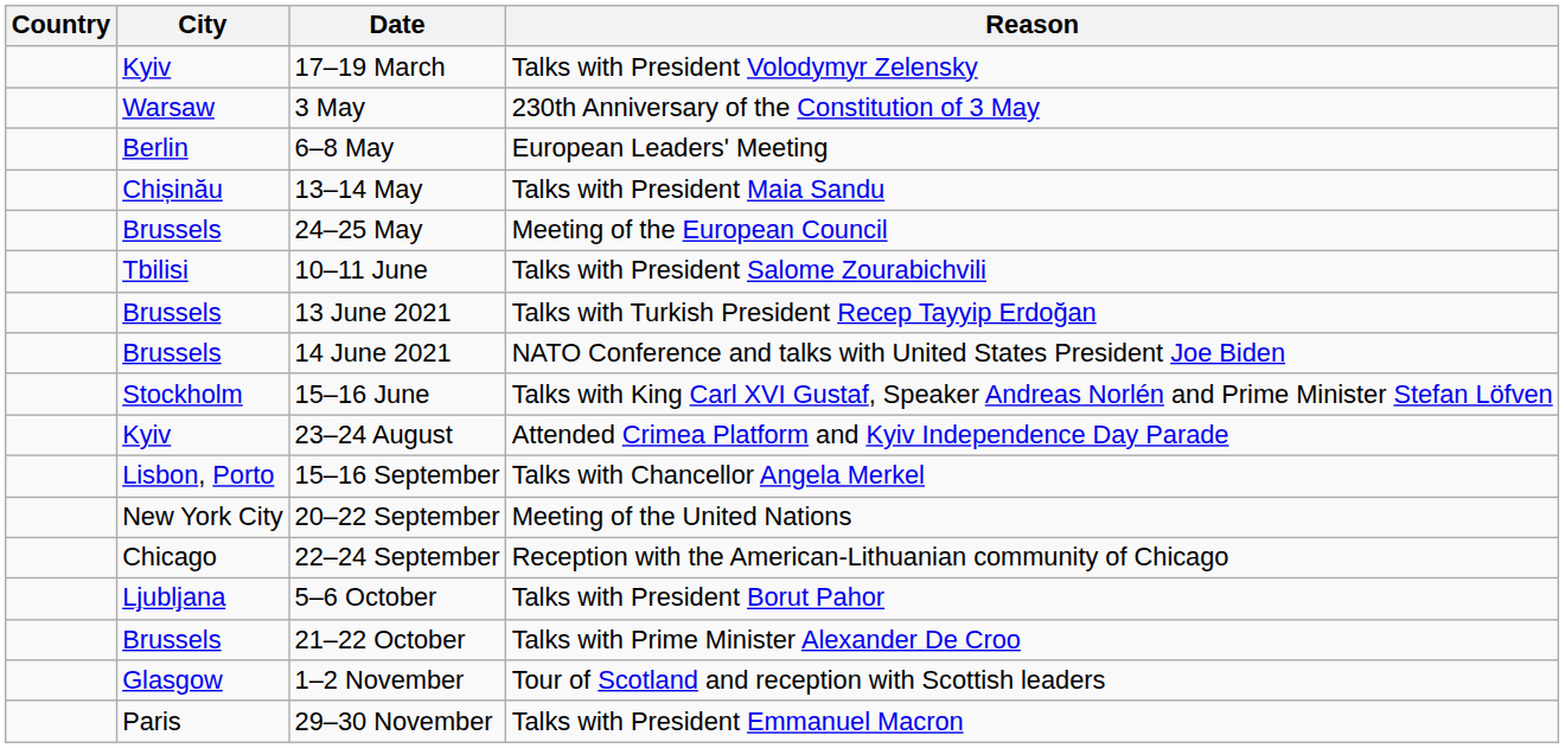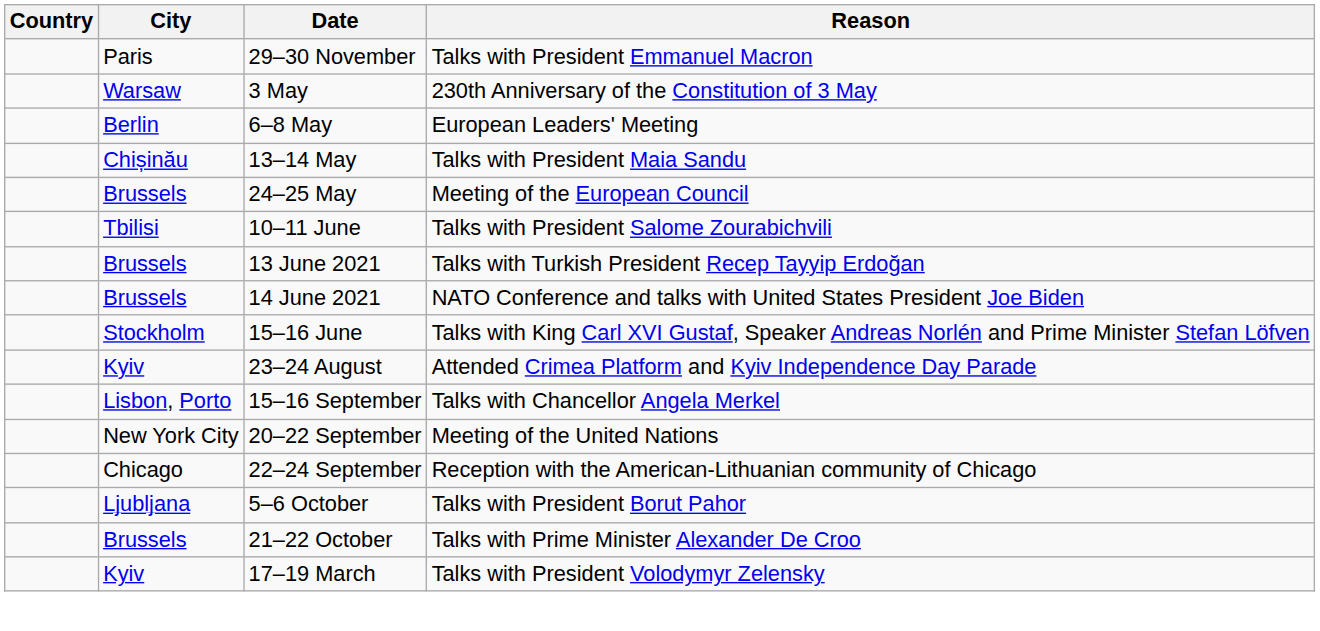rows swapped: 17–19 March <-> 29–30 November
- row: Glasgow | 1–2 November | Tour of Scotland and reception with Scottish leaders
